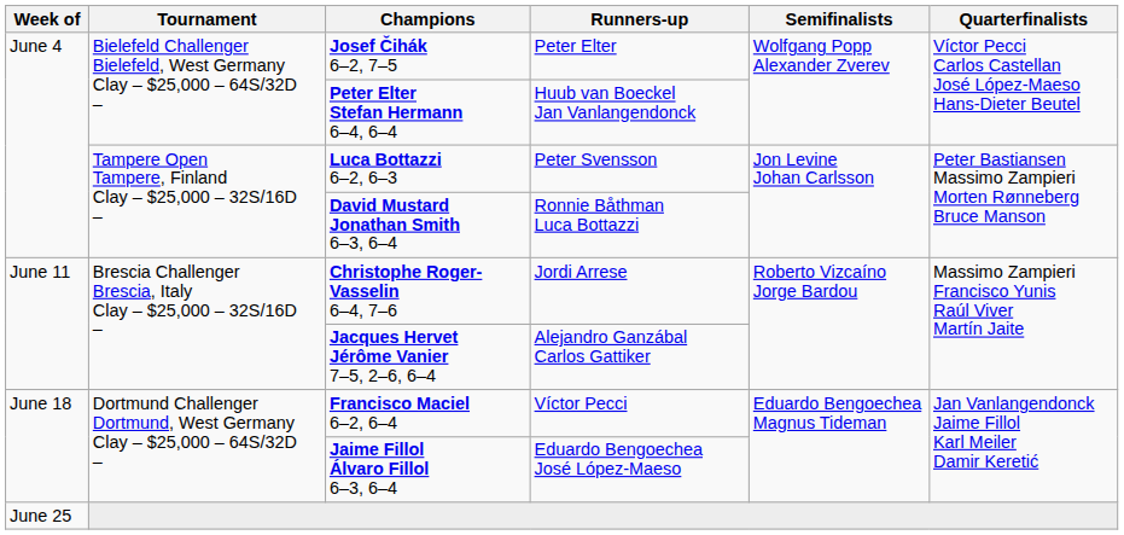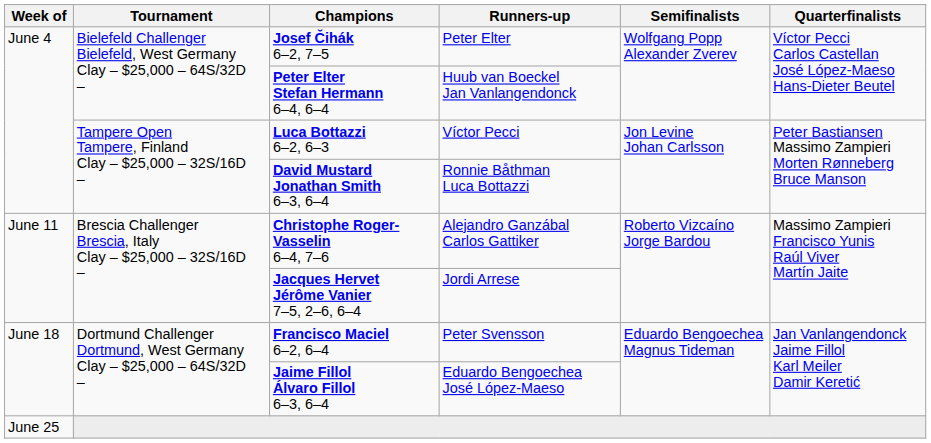Luca Bottazzi 6–2, 6–3 | Runners-up: Peter Svensson -> Víctor Pecci
Christophe Roger-Vasselin 6–4, 7–6 | Runners-up: Jordi Arrese -> Alejandro Ganzábal Carlos Gattiker
Jacques Hervet Jérôme Vanier 7–5, 2–6, 6–4 | Runners-up: Alejandro Ganzábal Carlos Gattiker -> Jordi Arrese
Francisco Maciel 6–2, 6–4 | Runners-up: Víctor Pecci -> Peter Svensson
